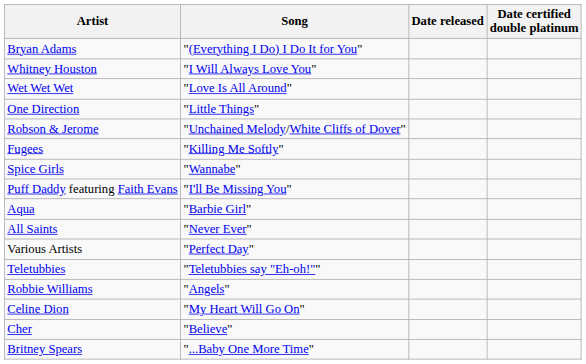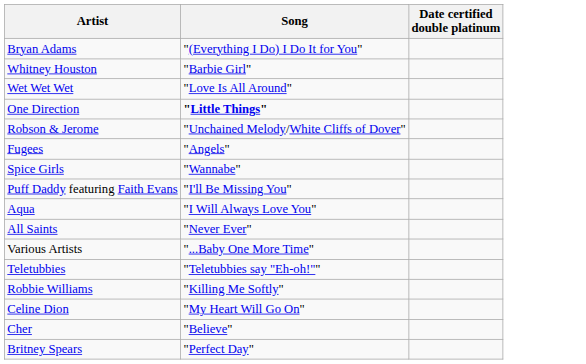- column: Date released
Whitney Houston | Song: "I Will Always Love You" -> "Barbie Girl"
One Direction | Song: normal -> bold
Fugees | Song: "Killing Me Softly" -> "Angels"
Aqua | Song: "Barbie Girl" -> "I Will Always Love You"
Various Artists | Song: "Perfect Day" -> "...Baby One More Time"
Robbie Williams | Song: "Angels" -> "Killing Me Softly"
Britney Spears | Song: "...Baby One More Time" -> "Perfect Day"
